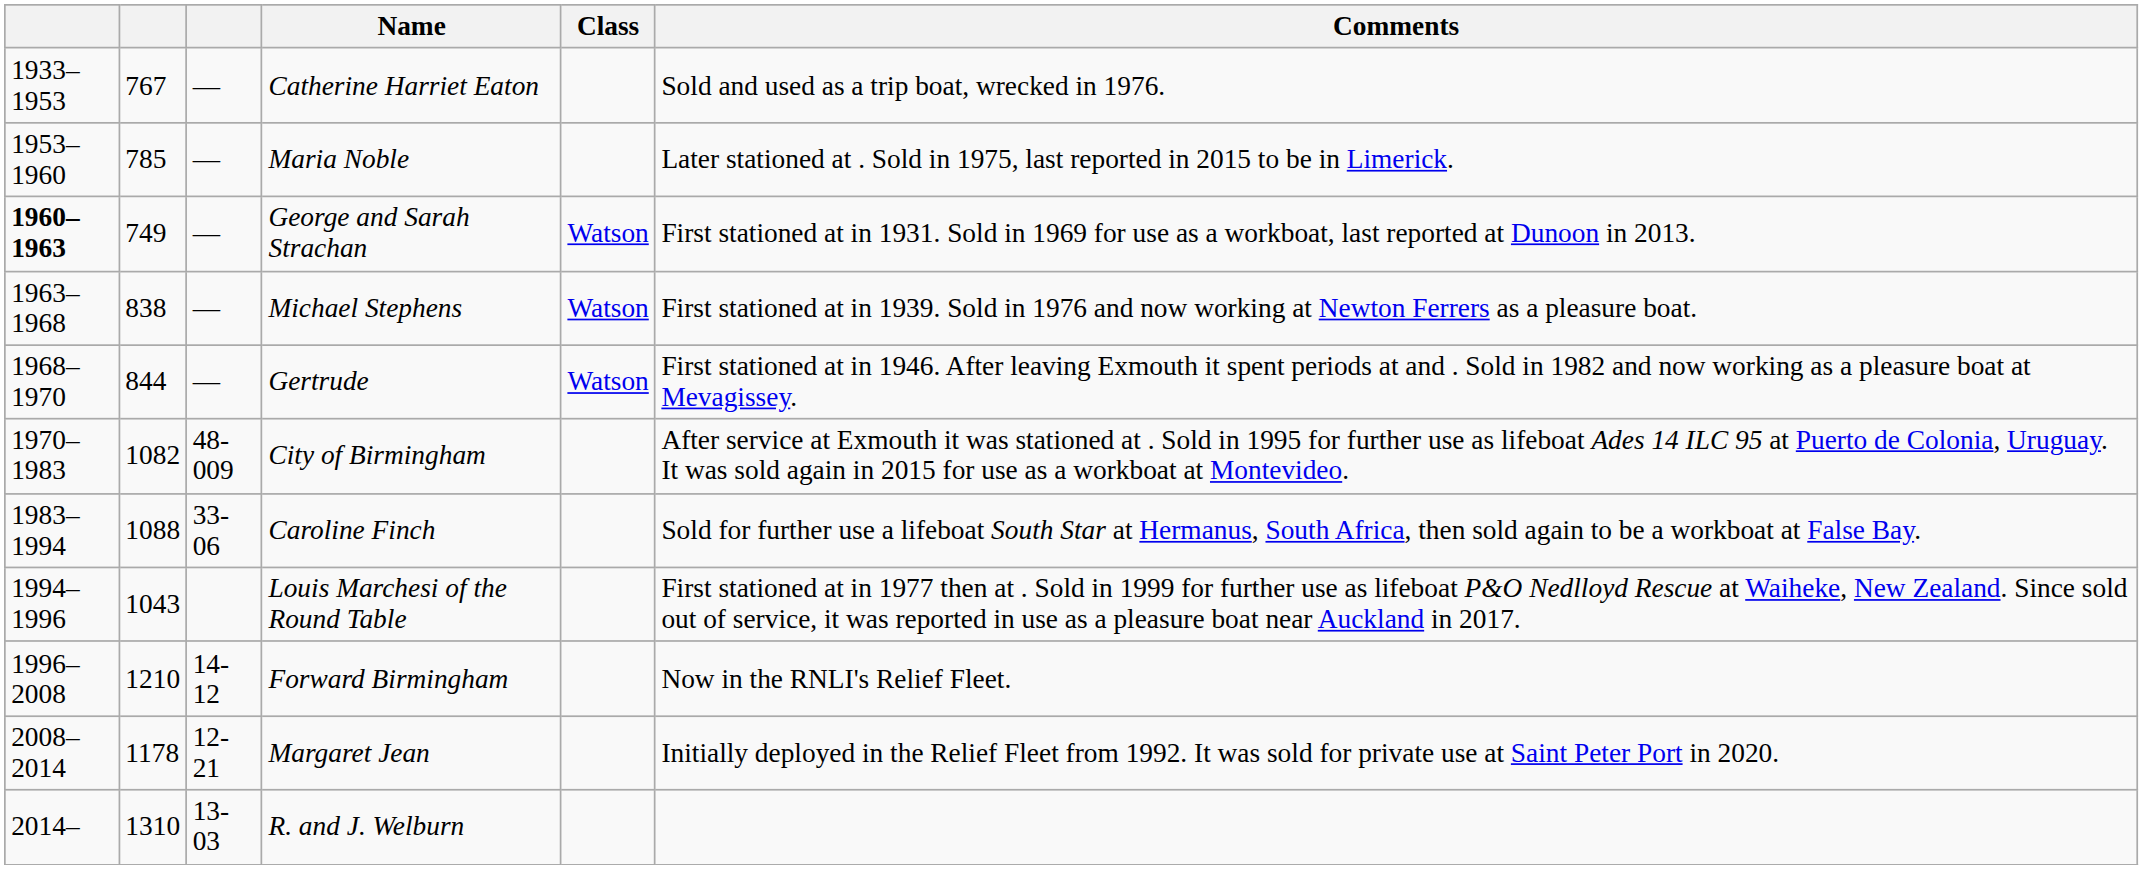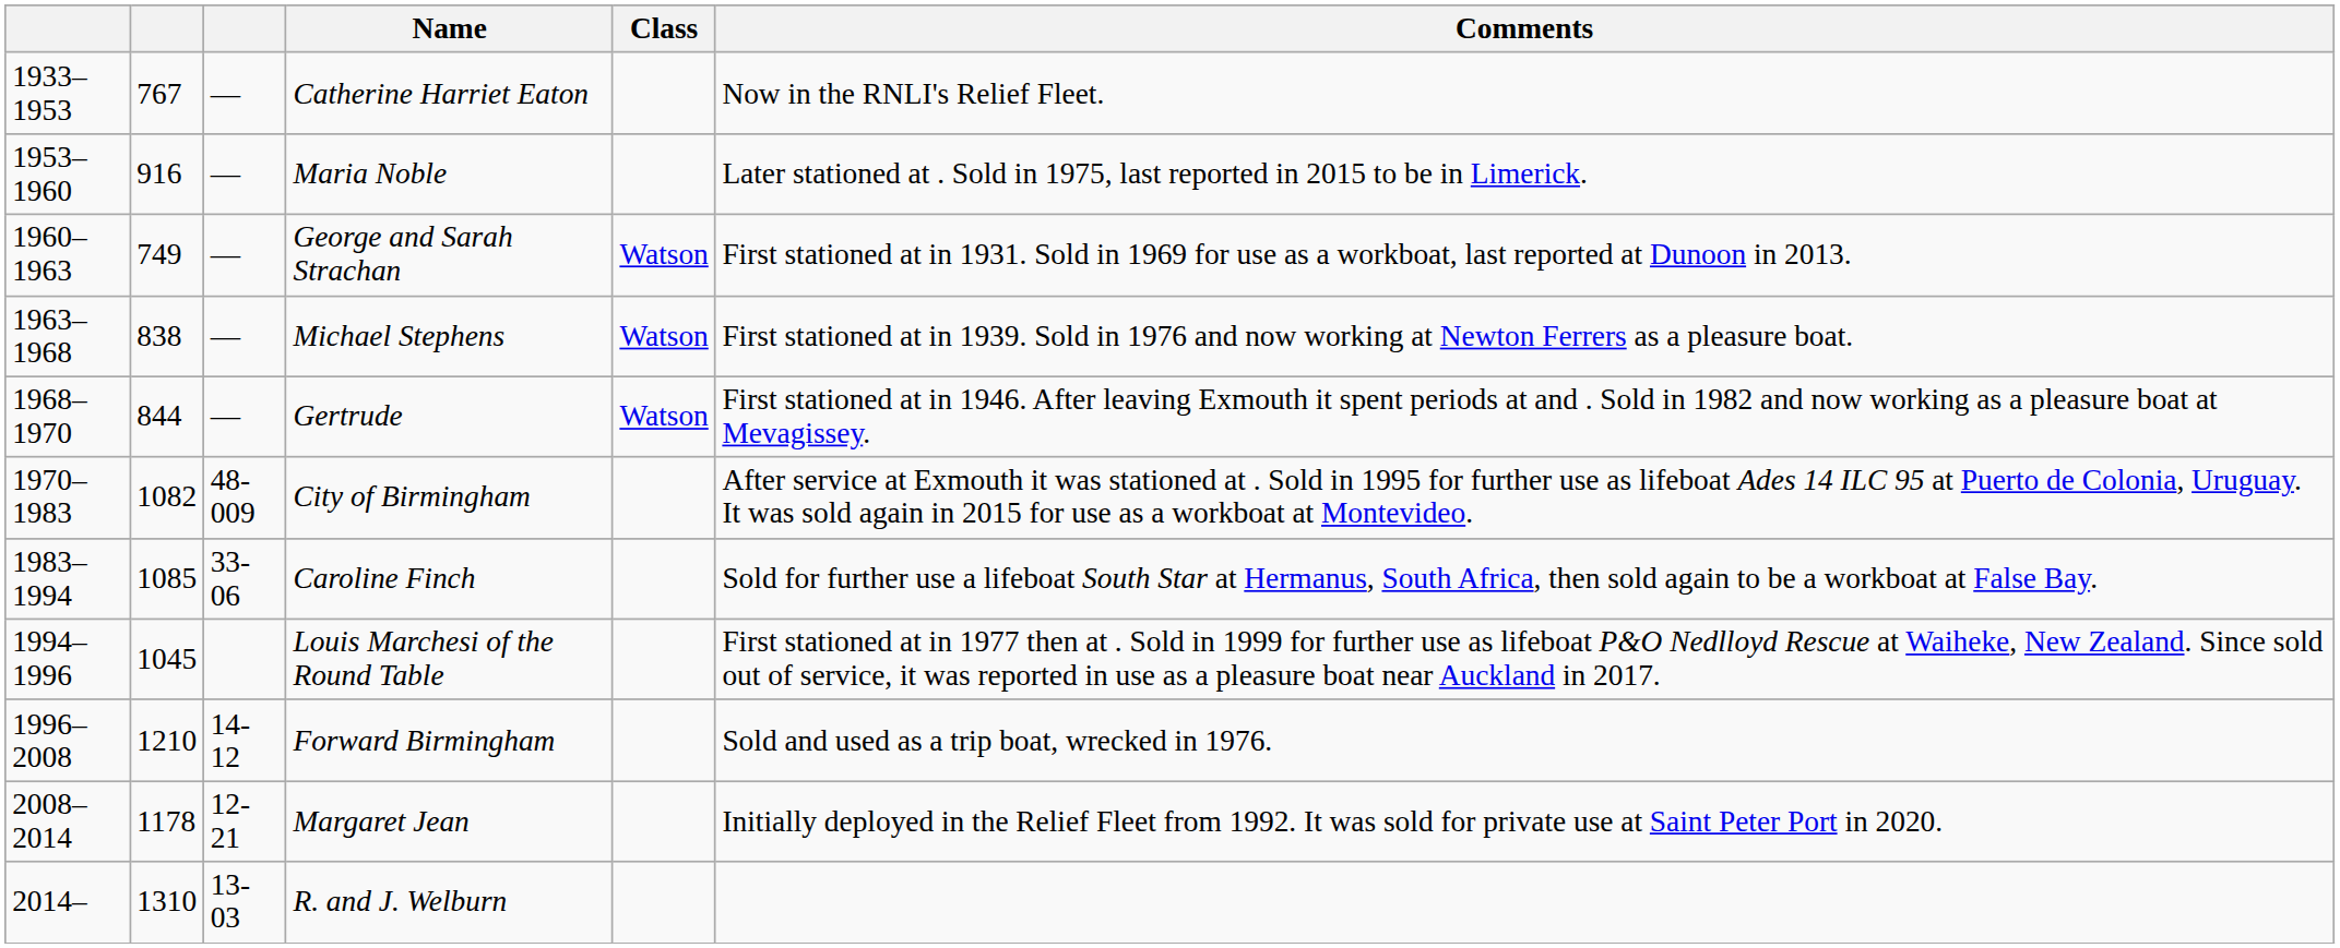Catherine Harriet Eaton | Comments: Sold and used as a trip boat, wrecked in 1976. -> Now in the RNLI's Relief Fleet.
Maria Noble | column 2: 785 -> 916
George and Sarah Strachan | column 1: bold -> normal
Caroline Finch | column 2: 1088 -> 1085
Louis Marchesi of the Round Table | column 2: 1043 -> 1045
Forward Birmingham | Comments: Now in the RNLI's Relief Fleet. -> Sold and used as a trip boat, wrecked in 1976.
